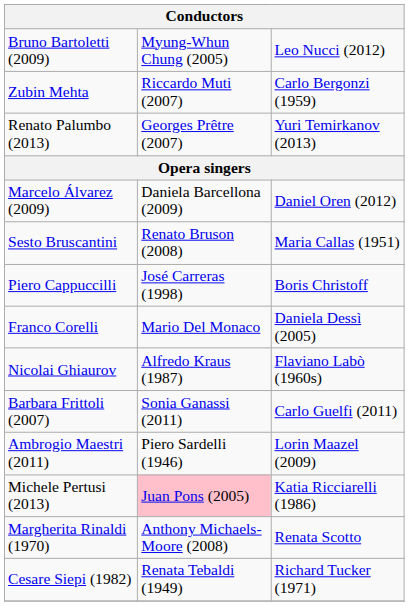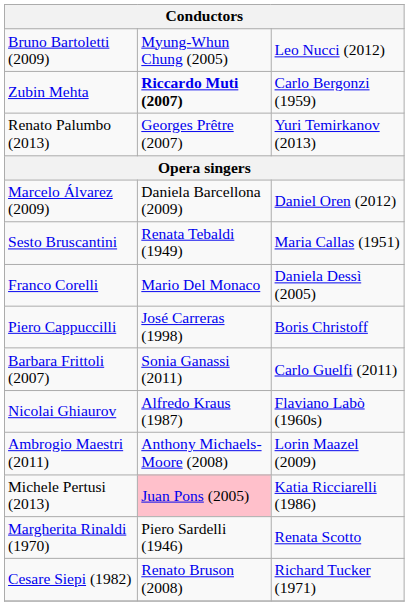Zubin Mehta | column 2: normal -> bold
Sesto Bruscantini | column 2: Renato Bruson (2008) -> Renata Tebaldi (1949)
rows swapped: Piero Cappuccilli <-> Franco Corelli
rows swapped: Barbara Frittoli (2007) <-> Nicolai Ghiaurov
Ambrogio Maestri (2011) | column 2: Piero Sardelli (1946) -> Anthony Michaels-Moore (2008)
Margherita Rinaldi (1970) | column 2: Anthony Michaels-Moore (2008) -> Piero Sardelli (1946)
Cesare Siepi (1982) | column 2: Renata Tebaldi (1949) -> Renato Bruson (2008)
